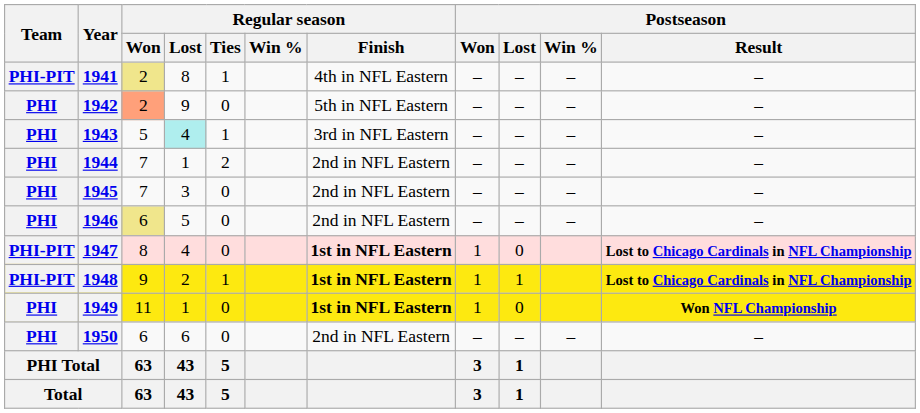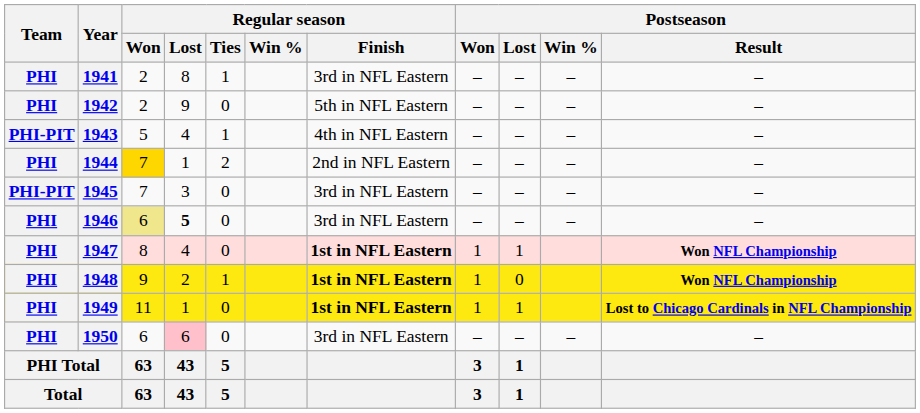1941 | Team: PHI-PIT -> PHI
1941 | Regular season / Won: khaki background -> no background
1941 | Regular season / Finish: 4th in NFL Eastern -> 3rd in NFL Eastern
1942 | Regular season / Won: lightsalmon background -> no background
1943 | Team: PHI -> PHI-PIT
1943 | Regular season / Lost: paleturquoise background -> no background
1943 | Regular season / Finish: 3rd in NFL Eastern -> 4th in NFL Eastern
1944 | Regular season / Won: no background -> gold background
1945 | Team: PHI -> PHI-PIT
1945 | Regular season / Finish: 2nd in NFL Eastern -> 3rd in NFL Eastern
1946 | Regular season / Lost: normal -> bold
1946 | Regular season / Finish: 2nd in NFL Eastern -> 3rd in NFL Eastern
1947 | Team: PHI-PIT -> PHI
1947 | Postseason / Lost: 0 -> 1
1947 | Postseason / Result: Lost to Chicago Cardinals in NFL Championship -> Won NFL Championship
1948 | Team: PHI-PIT -> PHI
1948 | Postseason / Lost: 1 -> 0
1948 | Postseason / Result: Lost to Chicago Cardinals in NFL Championship -> Won NFL Championship
1949 | Postseason / Lost: 0 -> 1
1949 | Postseason / Result: Won NFL Championship -> Lost to Chicago Cardinals in NFL Championship
1950 | Regular season / Lost: no background -> pink background
1950 | Regular season / Finish: 2nd in NFL Eastern -> 3rd in NFL Eastern
